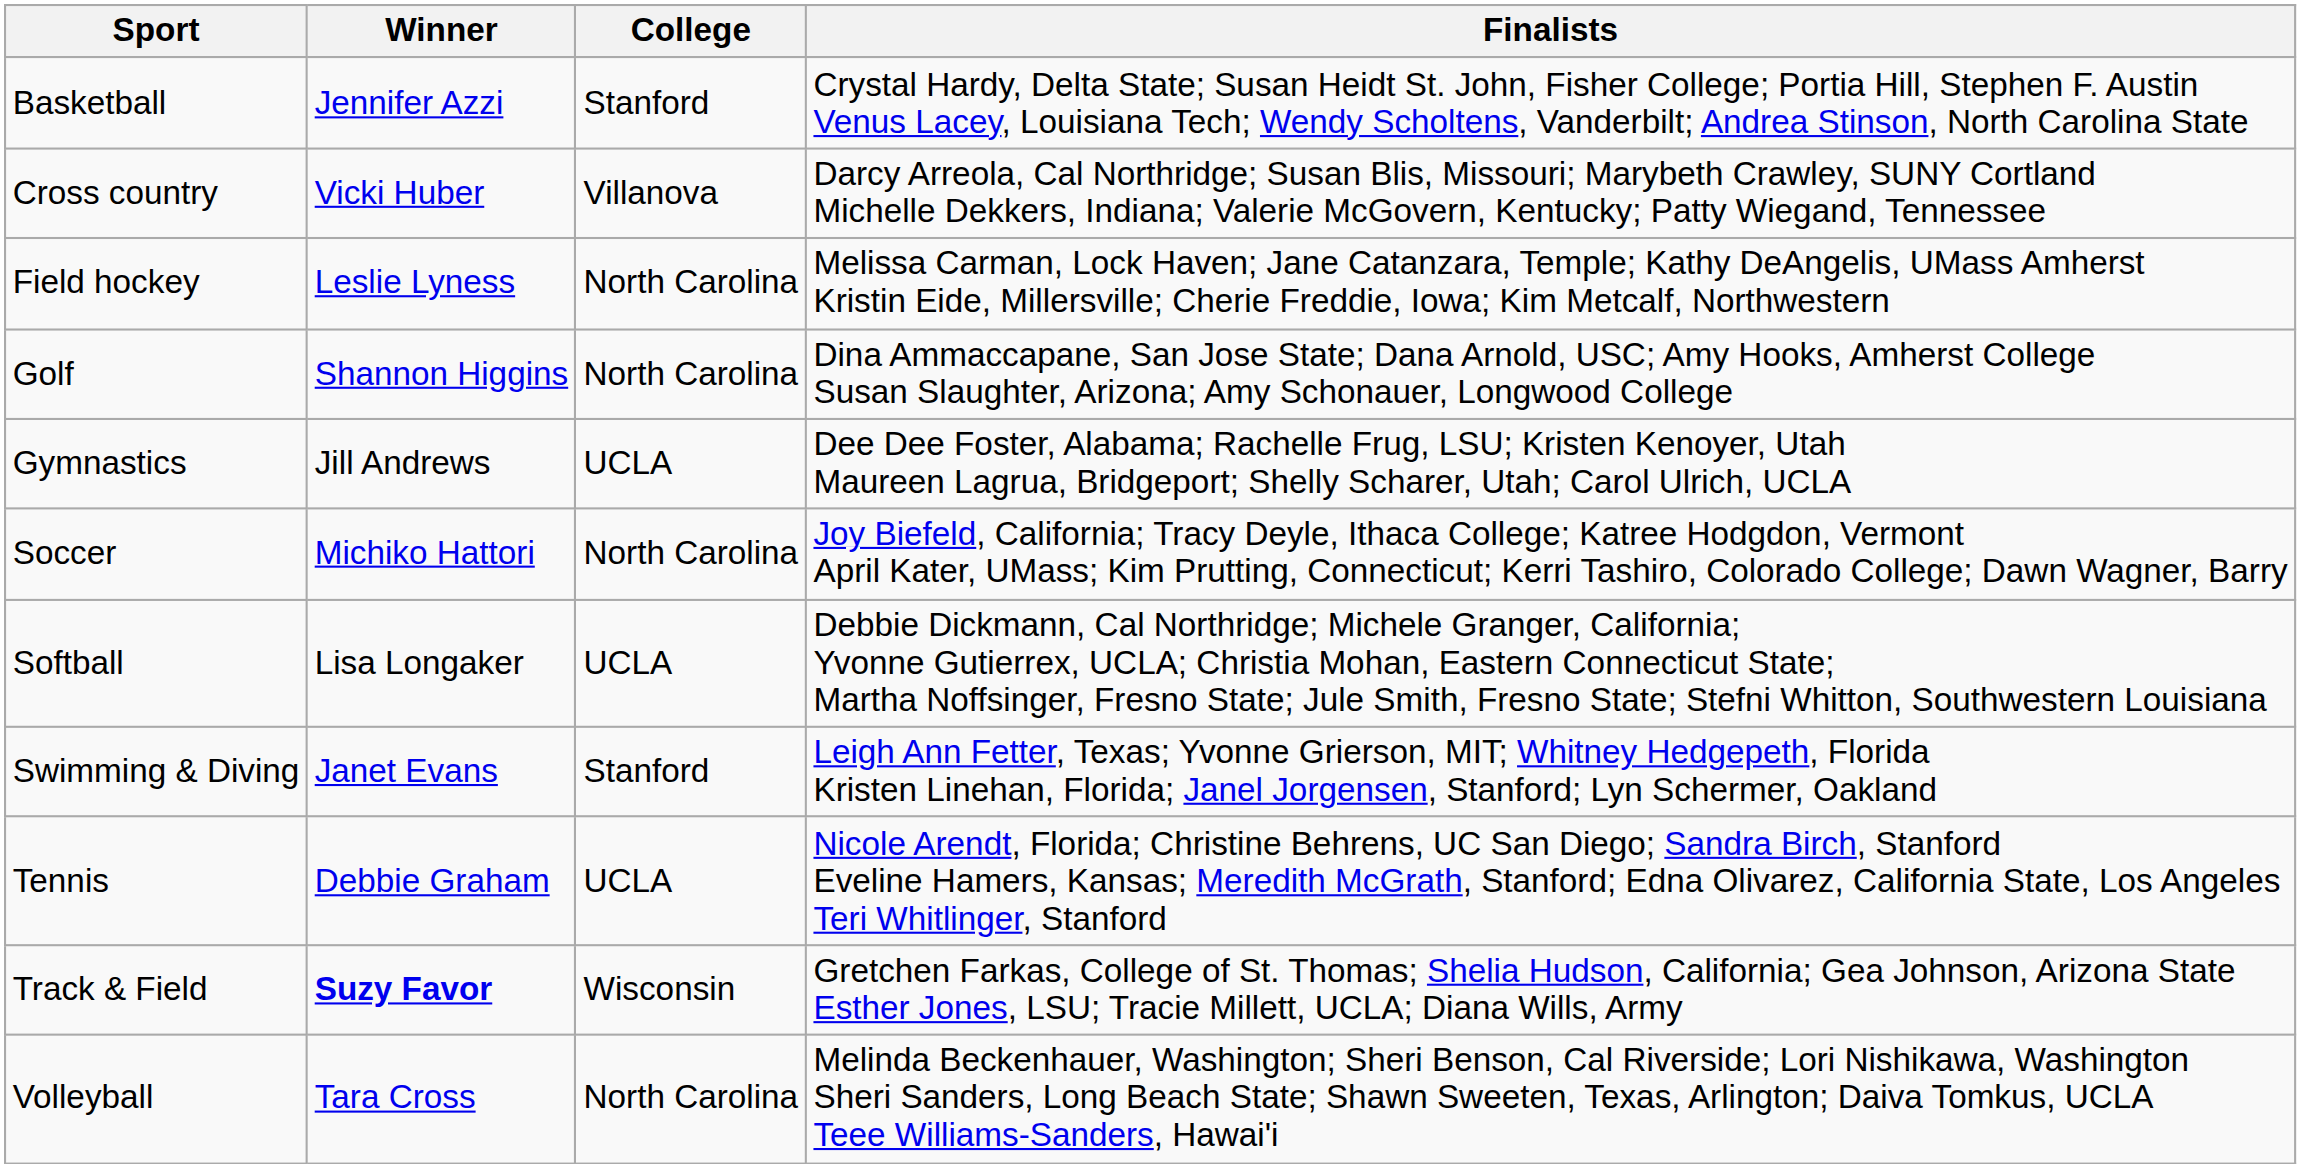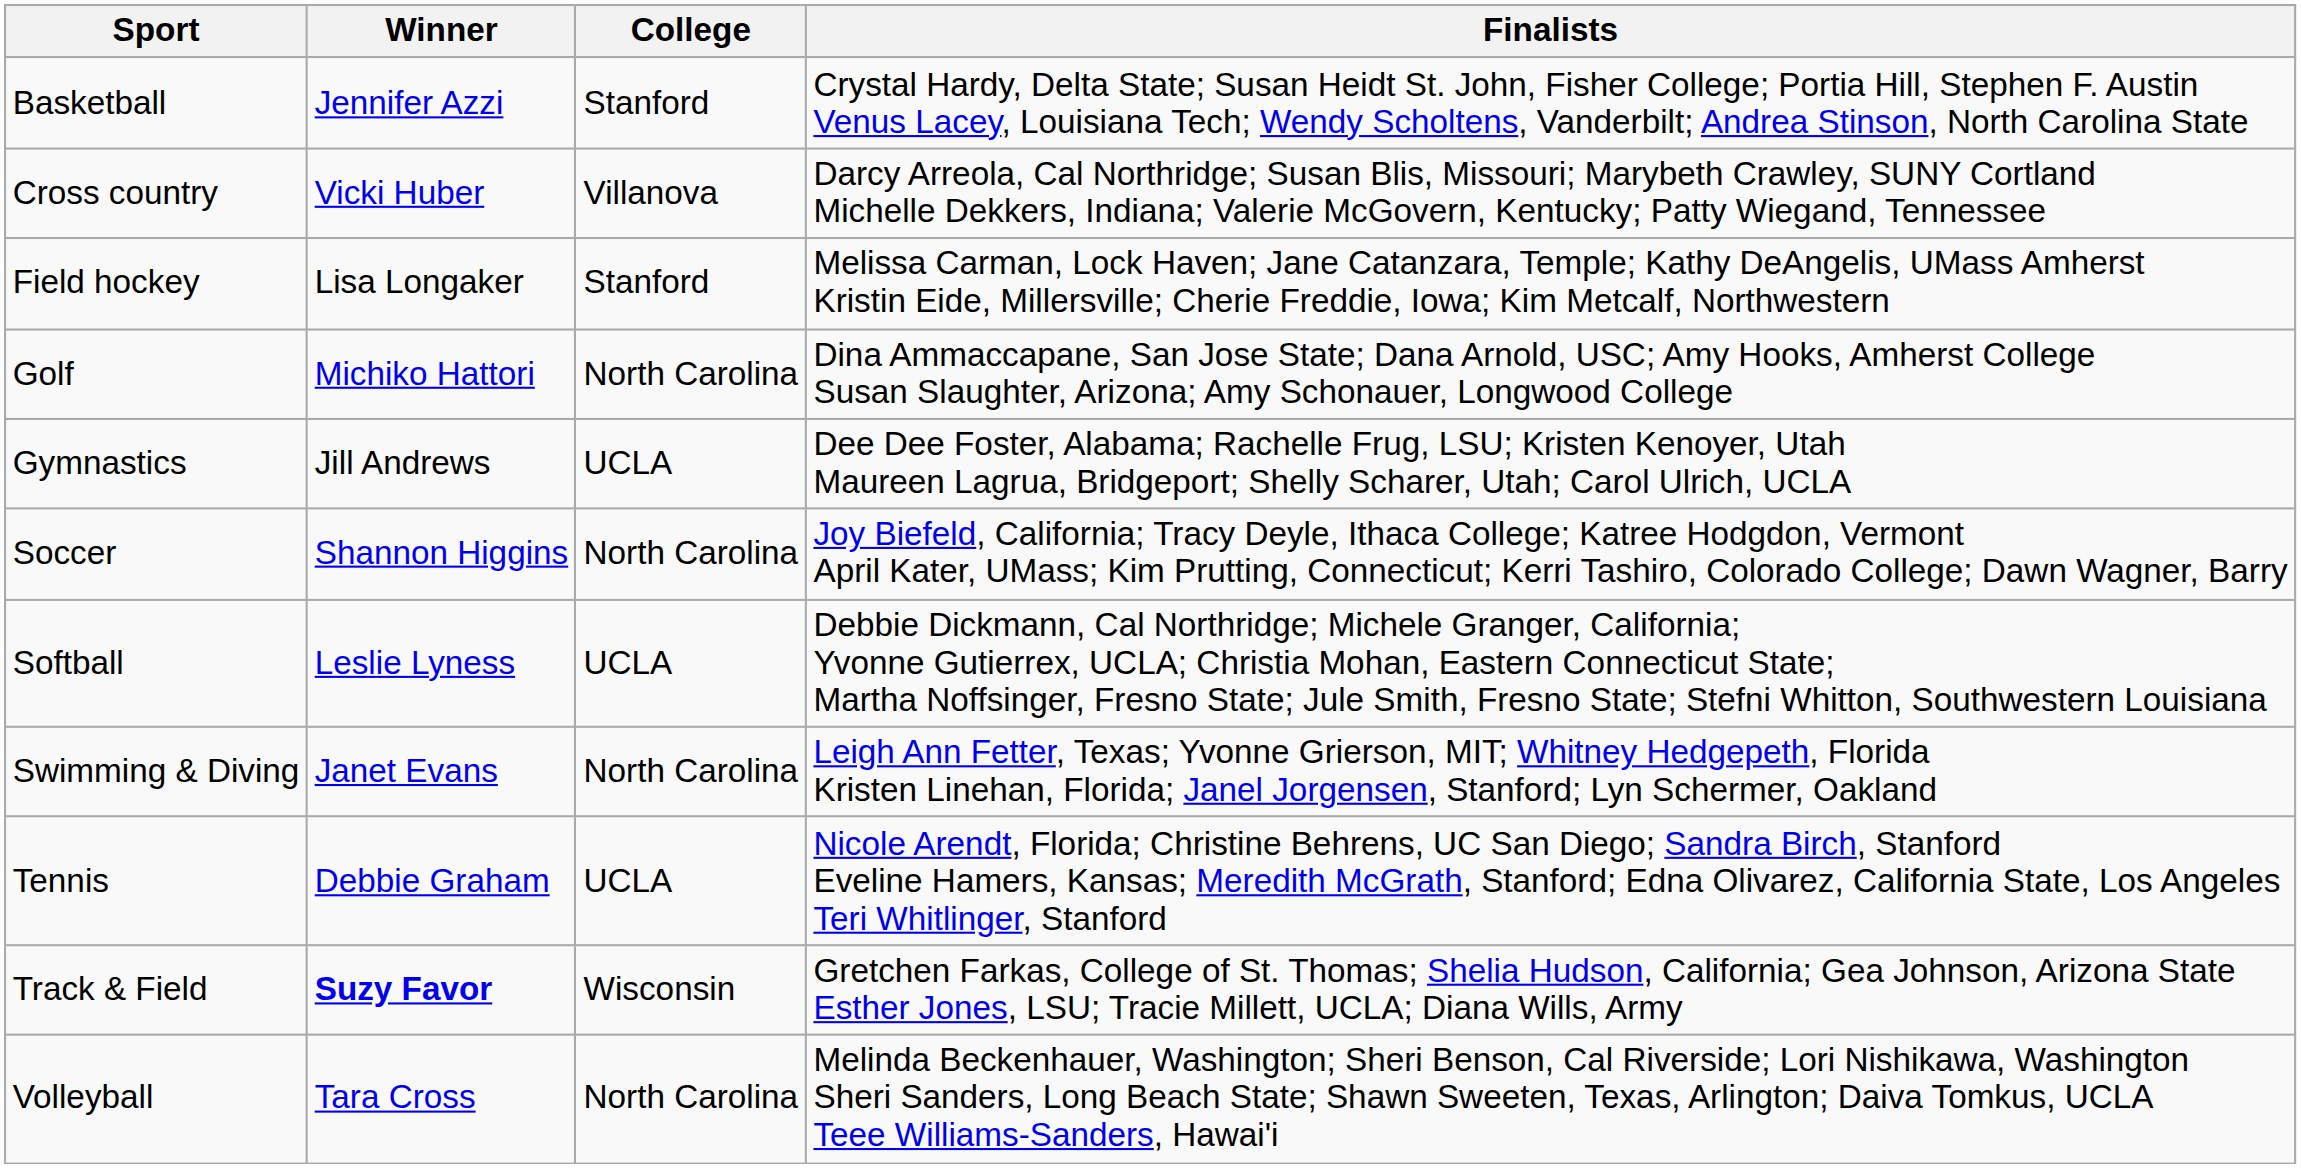Field hockey | Winner: Leslie Lyness -> Lisa Longaker
Field hockey | College: North Carolina -> Stanford
Golf | Winner: Shannon Higgins -> Michiko Hattori
Soccer | Winner: Michiko Hattori -> Shannon Higgins
Softball | Winner: Lisa Longaker -> Leslie Lyness
Swimming & Diving | College: Stanford -> North Carolina
